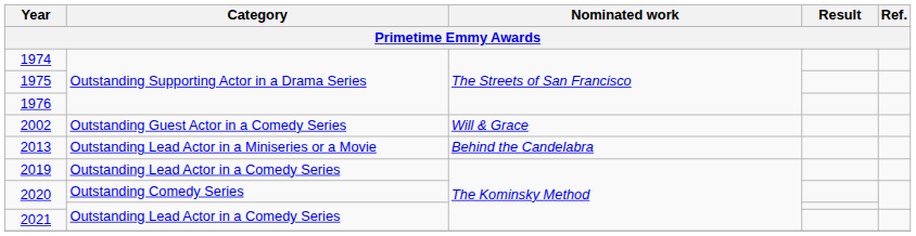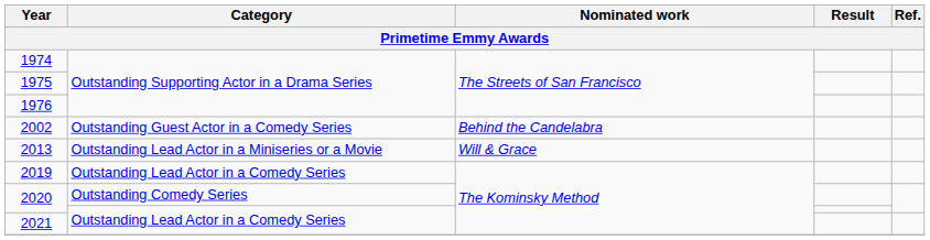2002 | Nominated work: Will & Grace -> Behind the Candelabra
2013 | Nominated work: Behind the Candelabra -> Will & Grace
